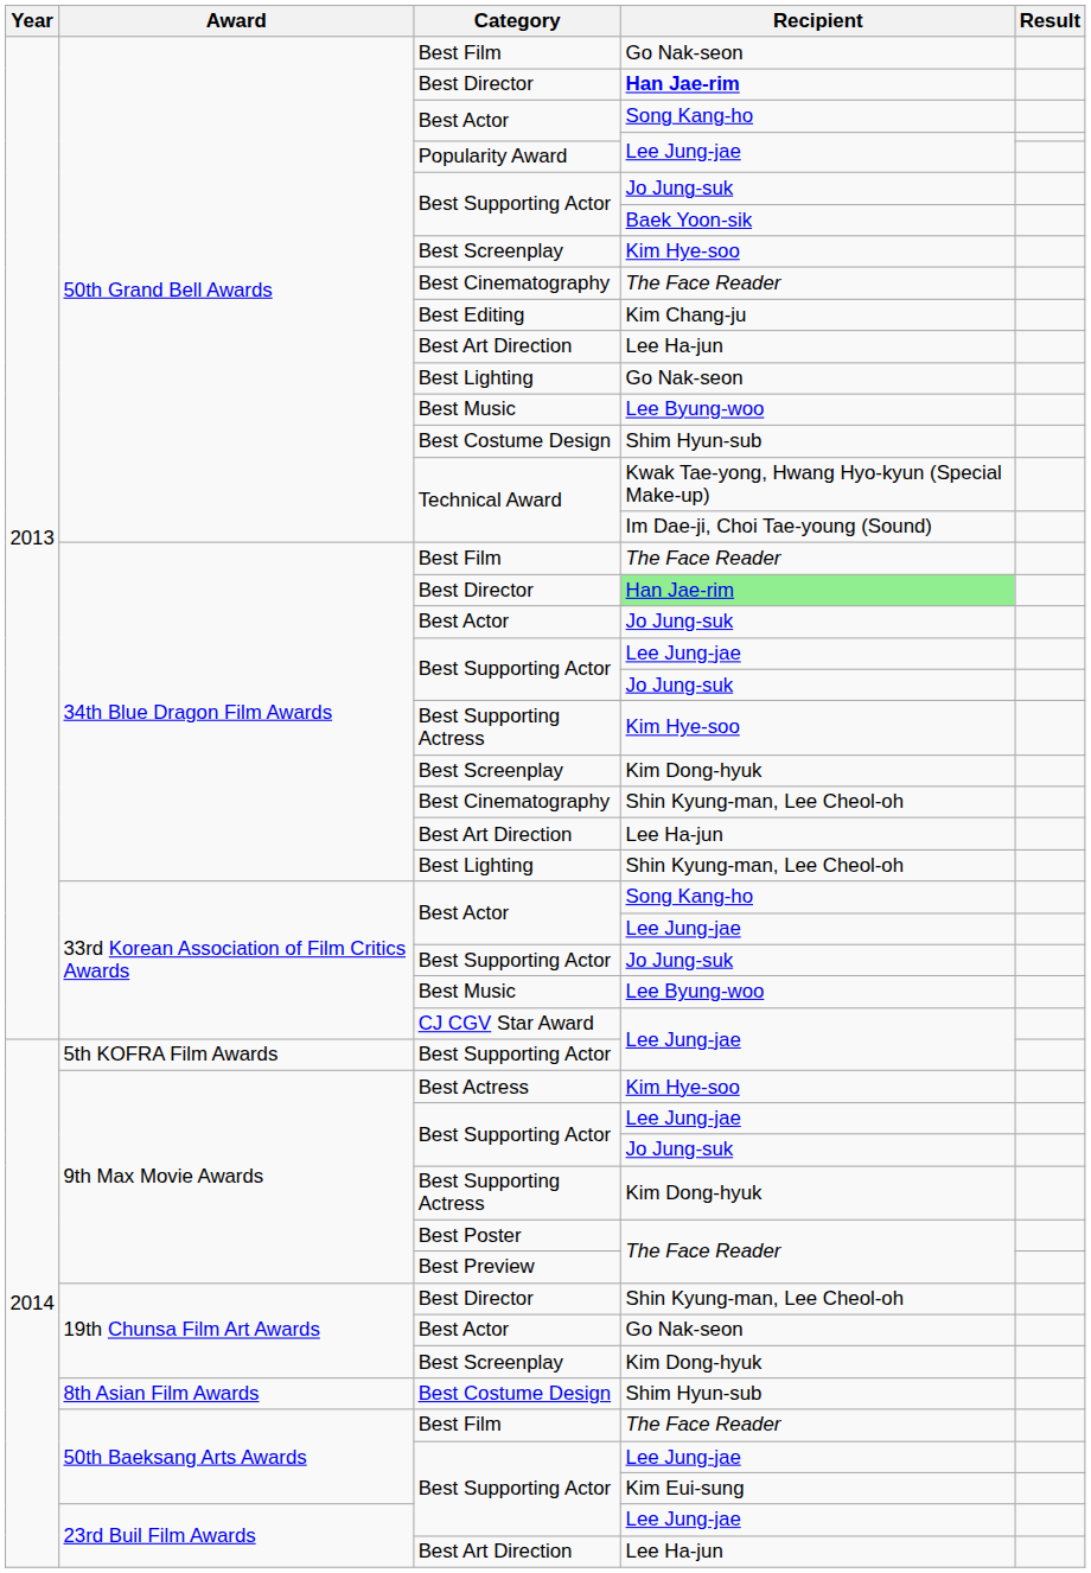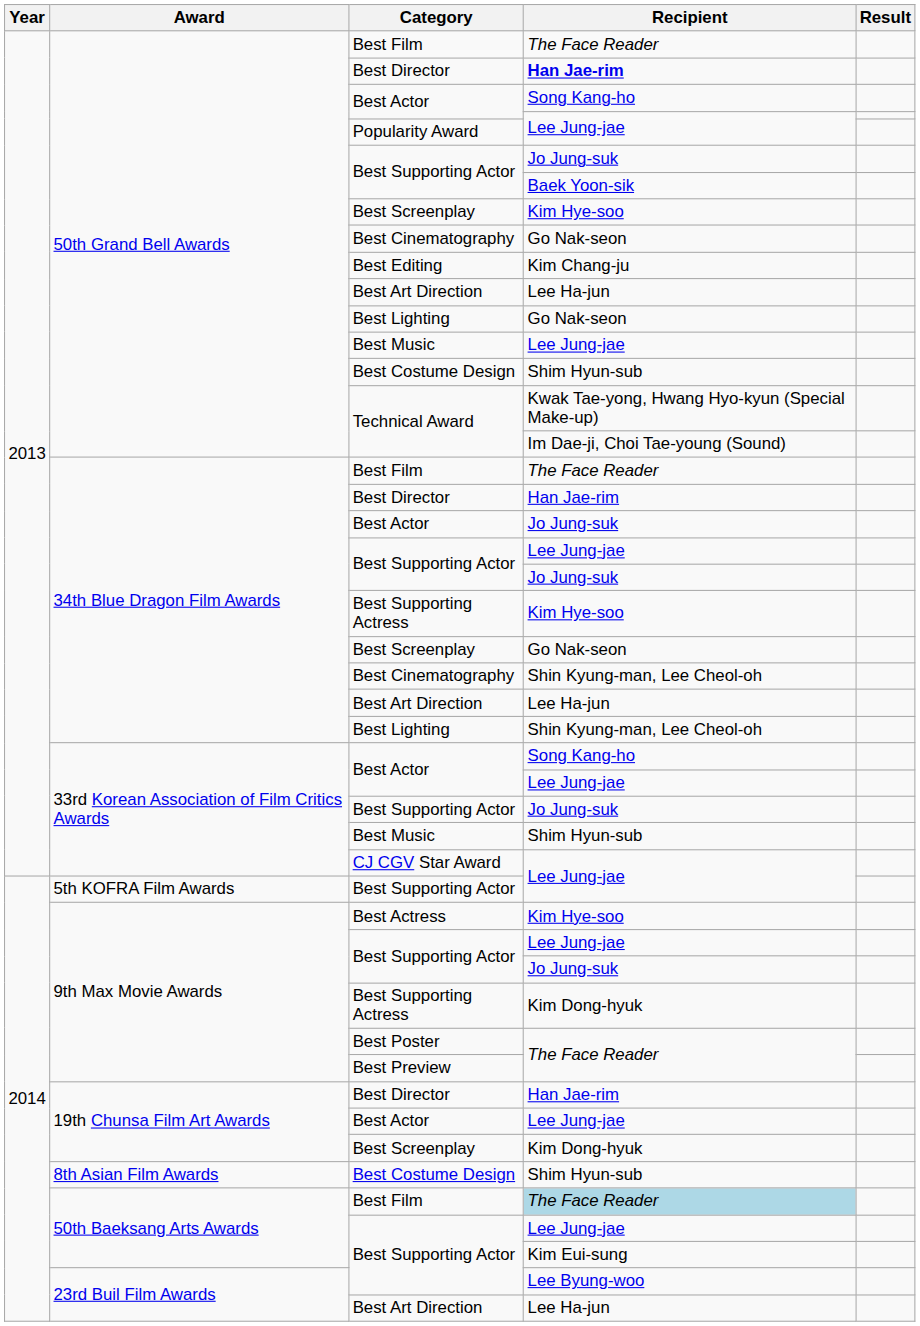50th Grand Bell Awards / Best Film | Recipient: Go Nak-seon -> The Face Reader
50th Grand Bell Awards / Best Cinematography | Recipient: The Face Reader -> Go Nak-seon
50th Grand Bell Awards / Best Music | Recipient: Lee Byung-woo -> Lee Jung-jae
34th Blue Dragon Film Awards / Best Director | Recipient: lightgreen background -> no background
34th Blue Dragon Film Awards / Best Screenplay | Recipient: Kim Dong-hyuk -> Go Nak-seon
33rd Korean Association of Film Critics Awards / Best Music | Recipient: Lee Byung-woo -> Shim Hyun-sub
19th Chunsa Film Art Awards / Best Director | Recipient: Shin Kyung-man, Lee Cheol-oh -> Han Jae-rim
19th Chunsa Film Art Awards / Best Actor | Recipient: Go Nak-seon -> Lee Jung-jae
50th Baeksang Arts Awards / Best Film | Recipient: no background -> lightblue background
23rd Buil Film Awards / Best Supporting Actor | Recipient: Lee Jung-jae -> Lee Byung-woo
